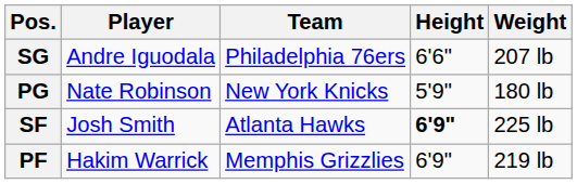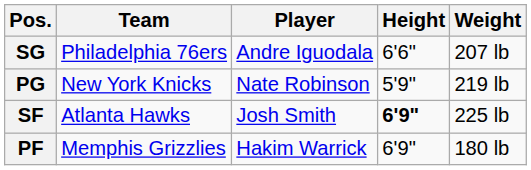columns swapped: Player <-> Team
PG | Weight: 180 lb -> 219 lb
PF | Weight: 219 lb -> 180 lb
